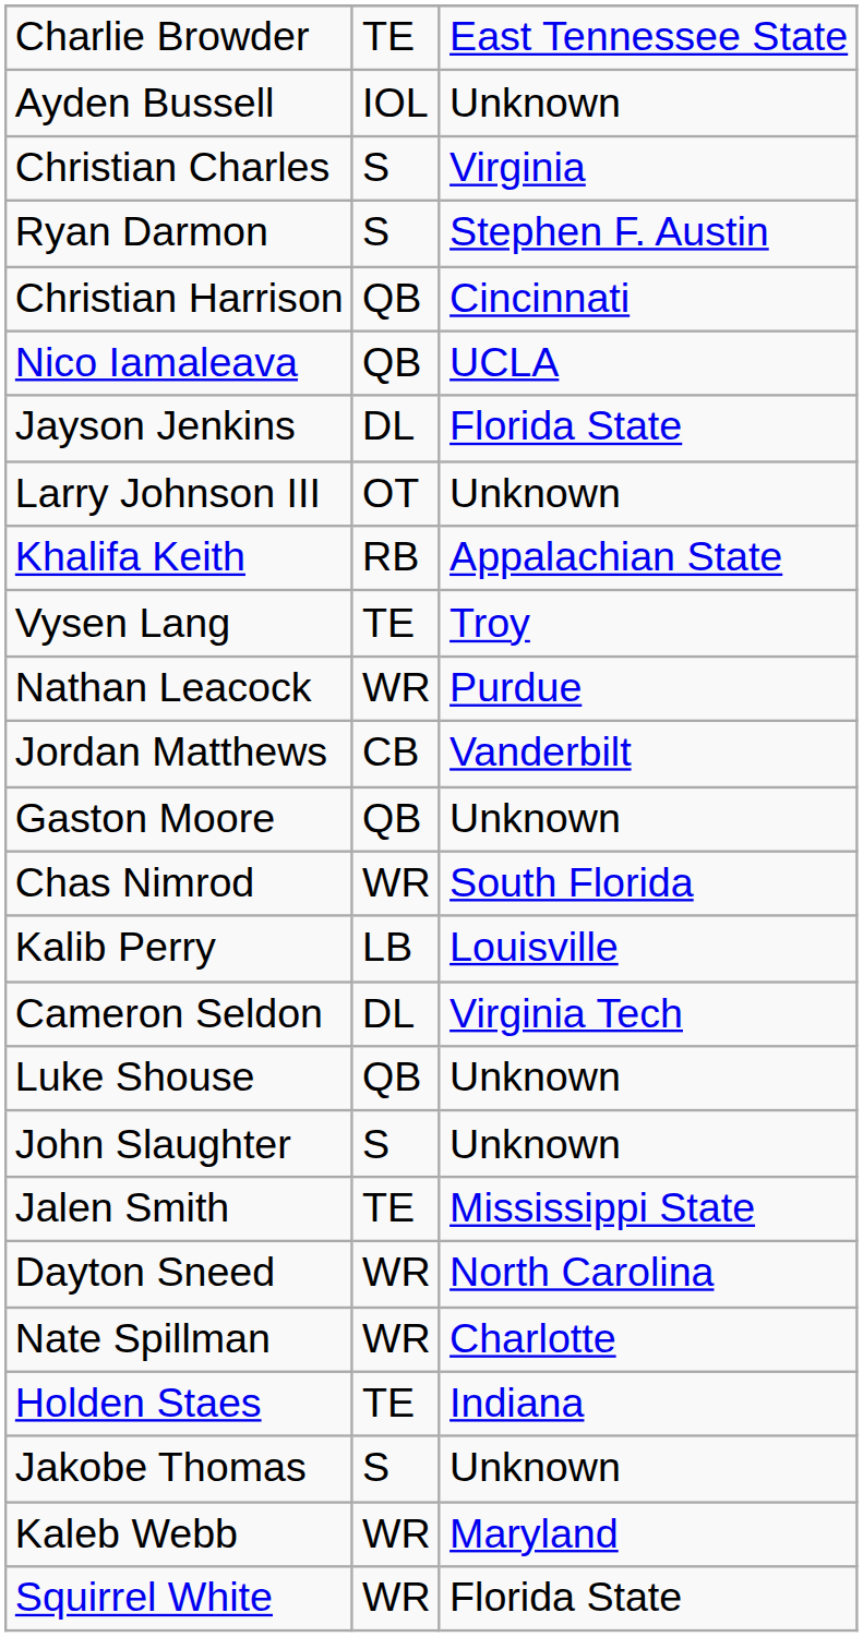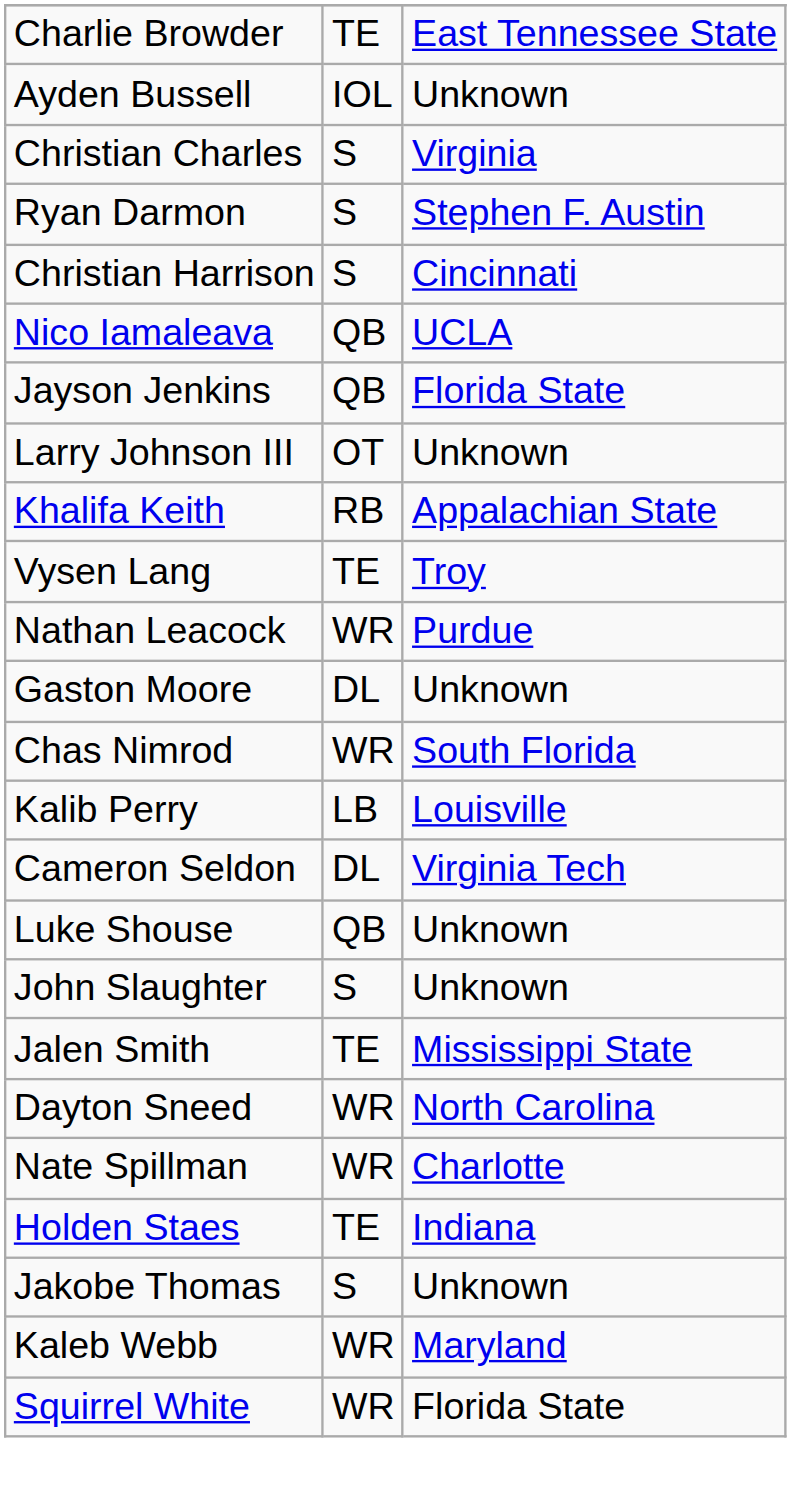Christian Harrison | column 2: QB -> S
Jayson Jenkins | column 2: DL -> QB
- row: Jordan Matthews | CB | Vanderbilt
Gaston Moore | column 2: QB -> DL
